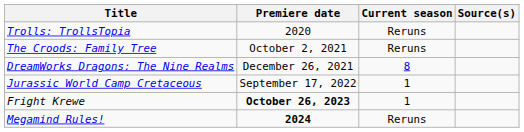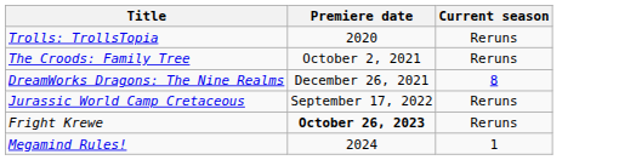- column: Source(s)
Jurassic World Camp Cretaceous | Current season: 1 -> Reruns
Fright Krewe | Current season: 1 -> Reruns
Megamind Rules! | Premiere date: bold -> normal
Megamind Rules! | Current season: Reruns -> 1
